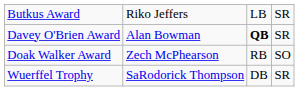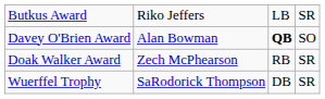Davey O'Brien Award | column 4: SR -> SO
Doak Walker Award | column 4: SO -> SR
